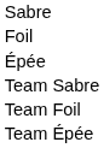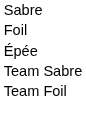- row: Team Épée
